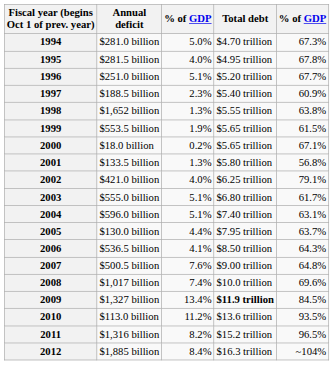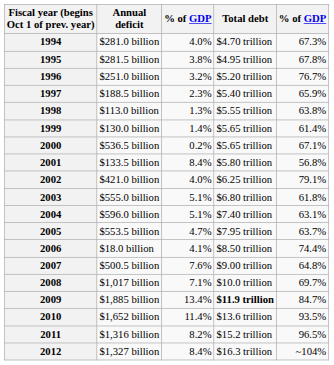1994 | column 3: 5.0% -> 4.0%
1995 | column 3: 4.0% -> 3.8%
1996 | column 3: 5.1% -> 3.2%
1996 | column 5: 67.7% -> 76.7%
1997 | column 5: 60.9% -> 65.9%
1998 | Annual deficit: $1,652 billion -> $113.0 billion
1999 | Annual deficit: $553.5 billion -> $130.0 billion
1999 | column 3: 1.9% -> 1.4%
1999 | column 5: 61.5% -> 61.4%
2000 | Annual deficit: $18.0 billion -> $536.5 billion
2001 | column 3: 1.3% -> 8.4%
2003 | column 5: 61.7% -> 61.8%
2005 | Annual deficit: $130.0 billion -> $553.5 billion
2005 | column 3: 4.4% -> 4.7%
2006 | Annual deficit: $536.5 billion -> $18.0 billion
2006 | column 5: 64.3% -> 74.4%
2008 | column 3: 7.4% -> 7.1%
2008 | column 5: 69.6% -> 69.7%
2009 | Annual deficit: $1,327 billion -> $1,885 billion
2009 | column 5: 84.5% -> 84.7%
2010 | Annual deficit: $113.0 billion -> $1,652 billion
2010 | column 3: 11.2% -> 11.4%
2012 | Annual deficit: $1,885 billion -> $1,327 billion
